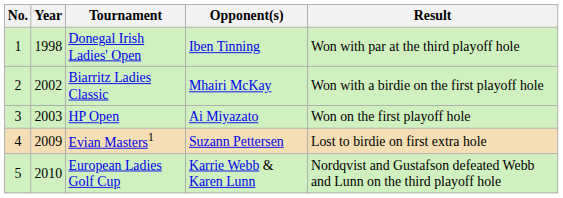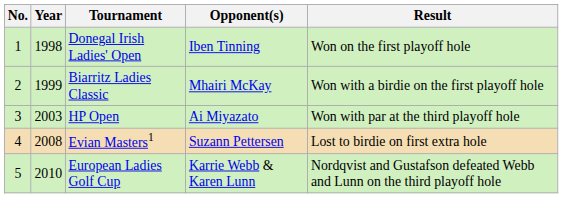Donegal Irish Ladies' Open | Result: Won with par at the third playoff hole -> Won on the first playoff hole
Biarritz Ladies Classic | Year: 2002 -> 1999
HP Open | Result: Won on the first playoff hole -> Won with par at the third playoff hole
Evian Masters1 | Year: 2009 -> 2008
